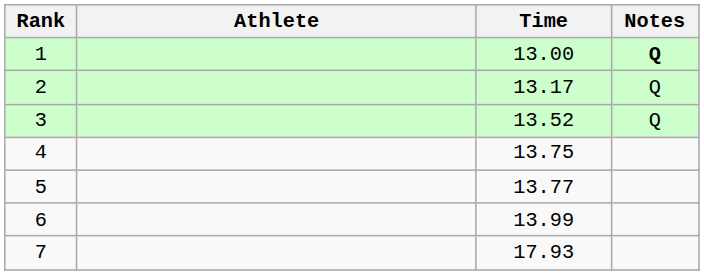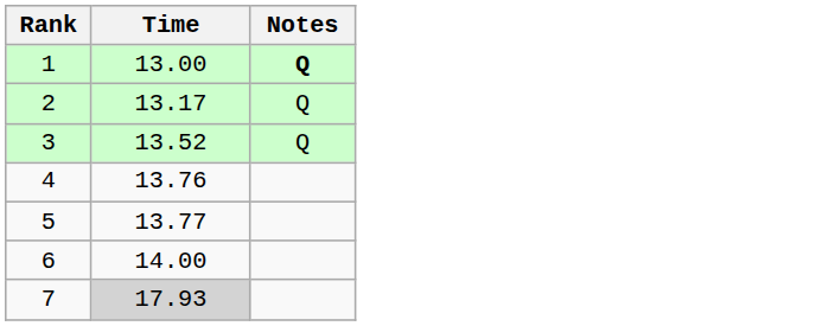- column: Athlete
4 | Time: 13.75 -> 13.76
6 | Time: 13.99 -> 14.00
7 | Time: no background -> lightgrey background
